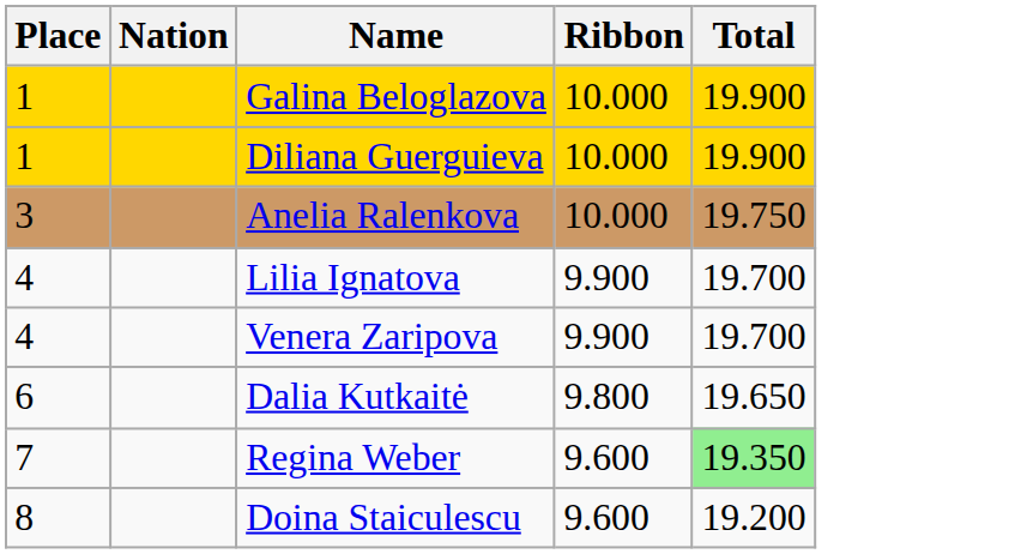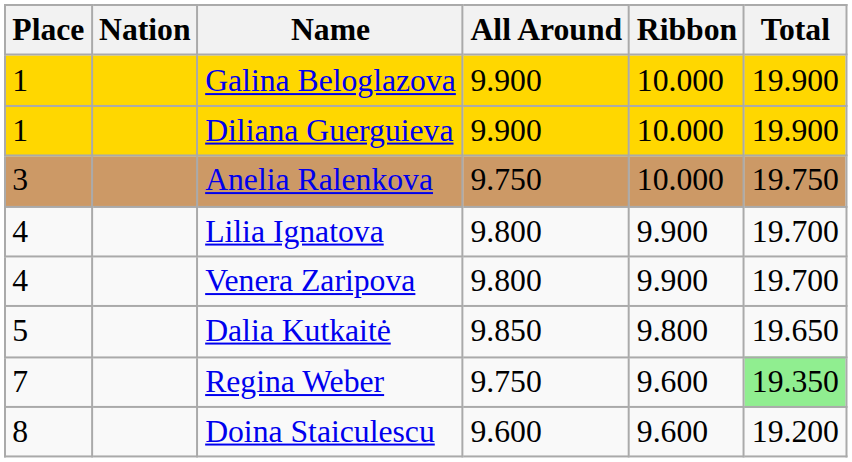+ column: All Around | 9.900 | 9.900 | 9.750 | 9.800 | 9.800 | 9.850 | 9.750 | 9.600
Dalia Kutkaitė | Place: 6 -> 5
